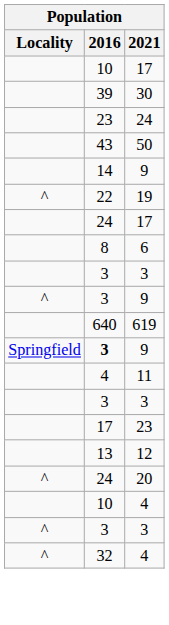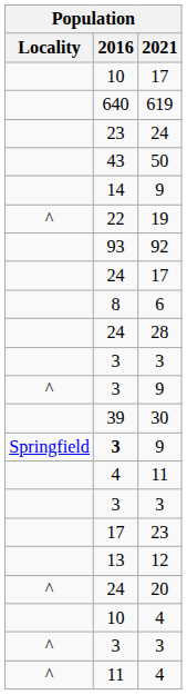rows swapped: 30 <-> 619
+ row: 93 | 92
+ row: 24 | 28
^ / 4 | 2016: 32 -> 11
